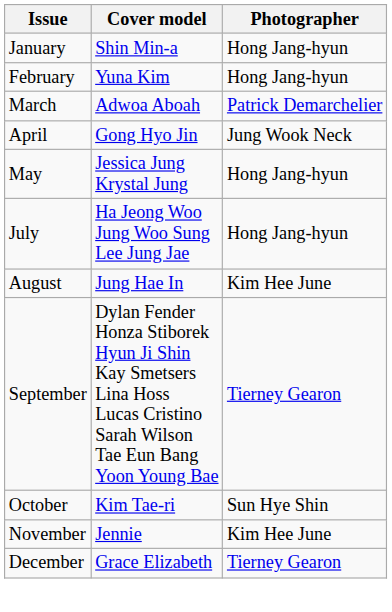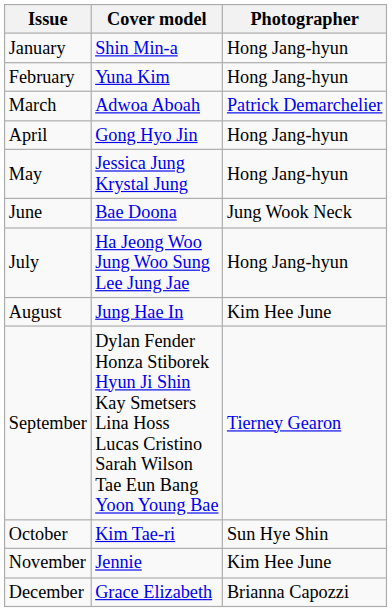April | Photographer: Jung Wook Neck -> Hong Jang-hyun
+ row: June | Bae Doona | Jung Wook Neck
December | Photographer: Tierney Gearon -> Brianna Capozzi
